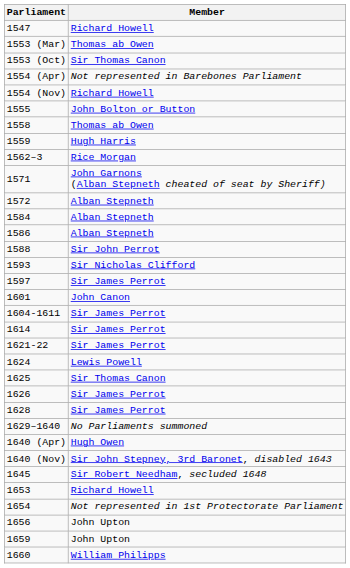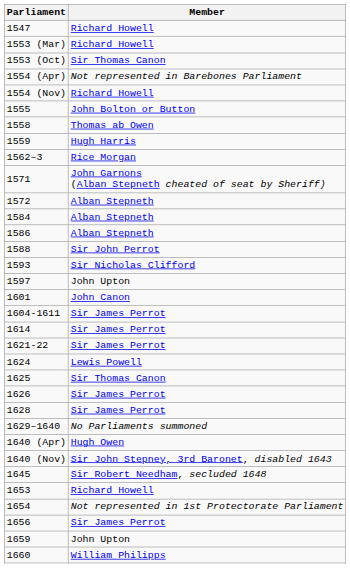1553 (Mar) | Member: Thomas ab Owen -> Richard Howell
1597 | Member: Sir James Perrot -> John Upton
1656 | Member: John Upton -> Sir James Perrot
